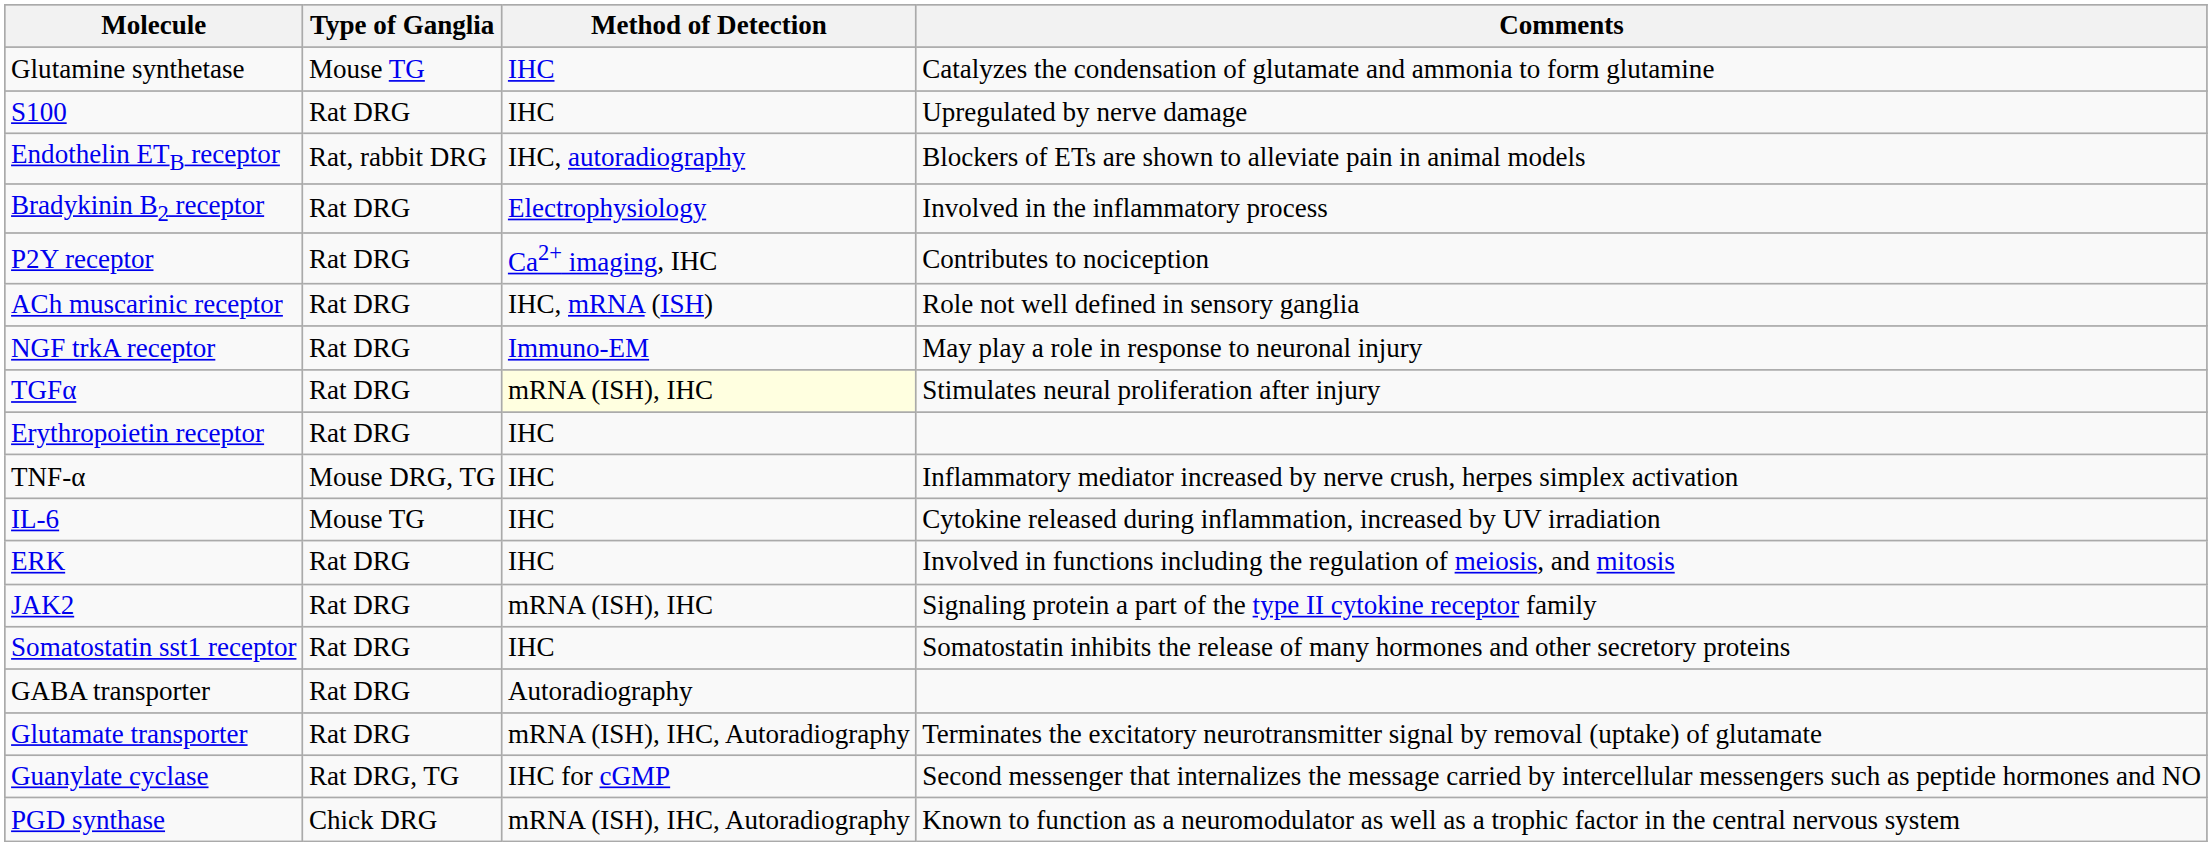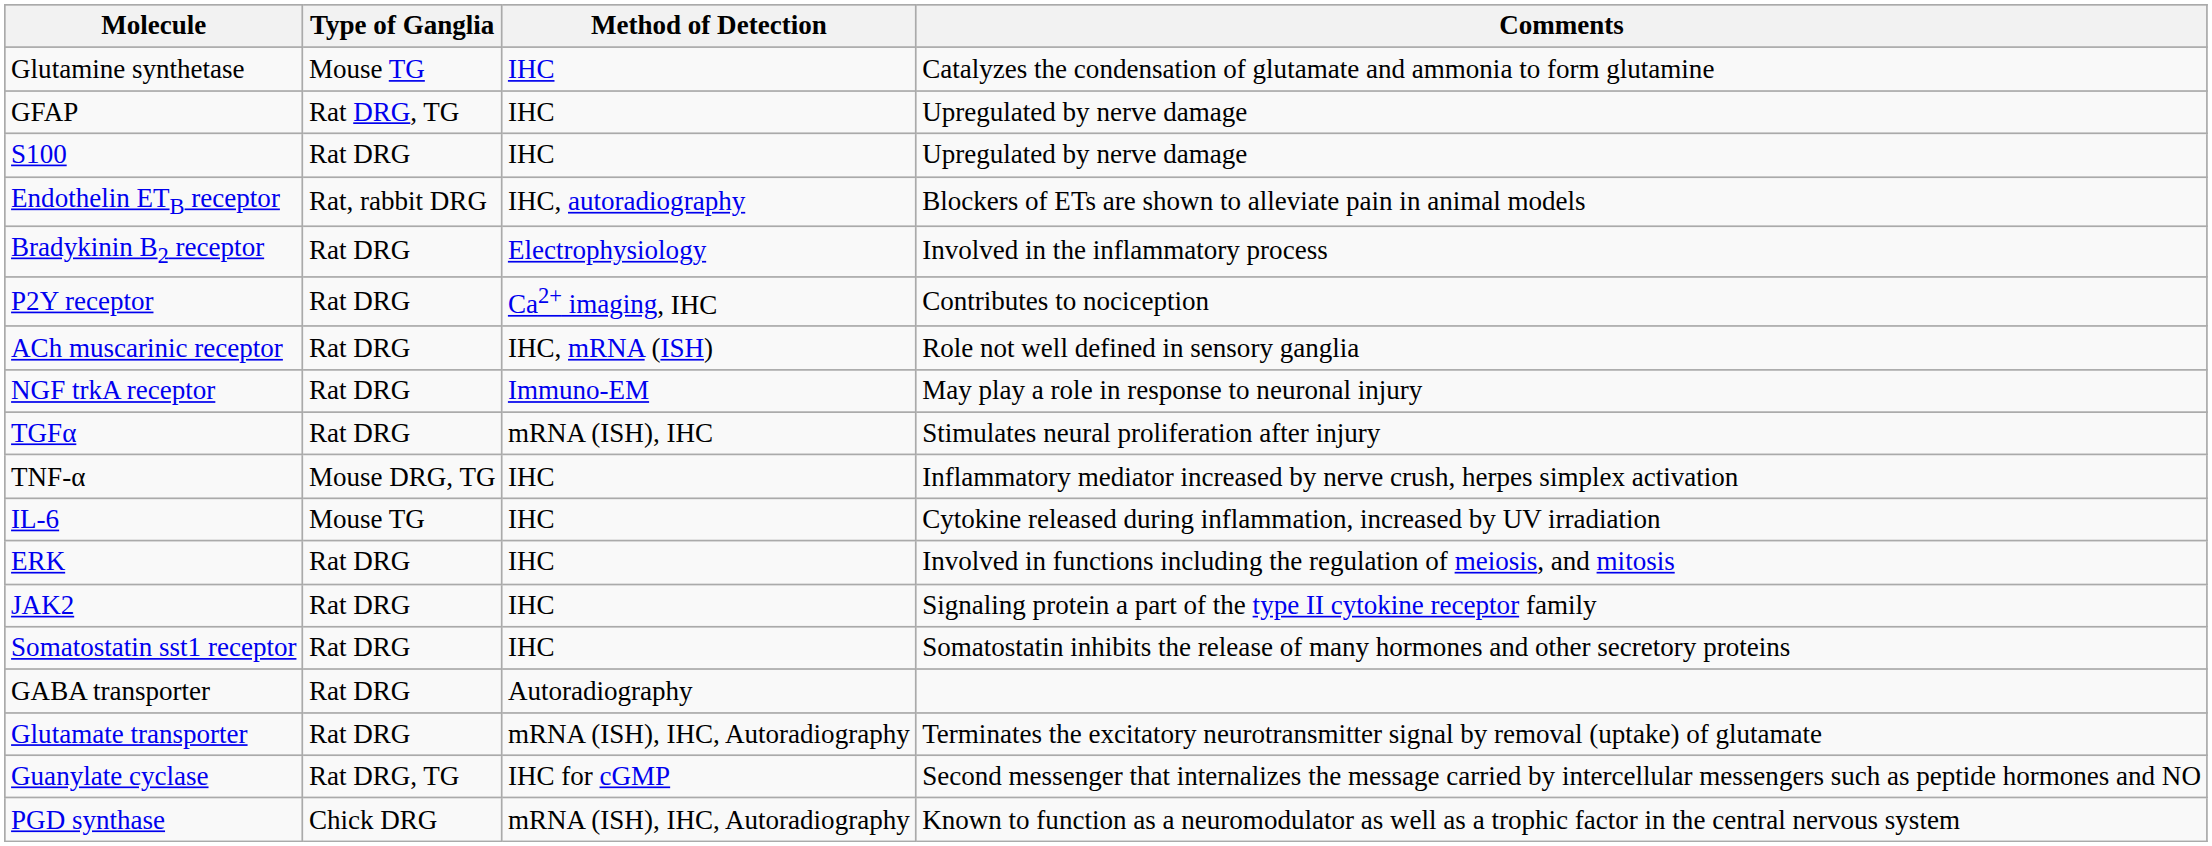+ row: GFAP | Rat DRG, TG | IHC | Upregulated by nerve damage
TGFα | Method of Detection: lightyellow background -> no background
- row: Erythropoietin receptor | Rat DRG | IHC
JAK2 | Method of Detection: mRNA (ISH), IHC -> IHC
